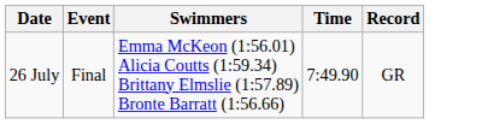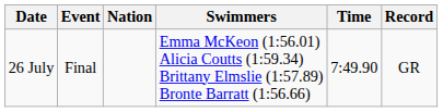+ column: Nation
